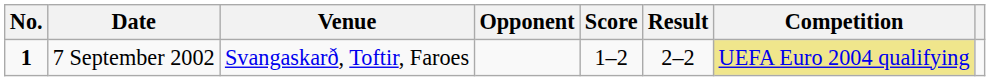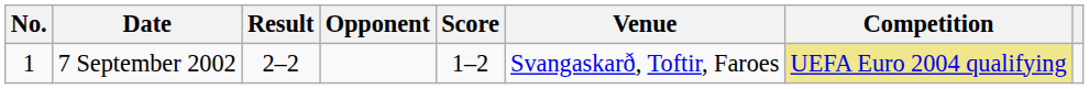columns swapped: Venue <-> Result
7 September 2002 | No.: bold -> normal
